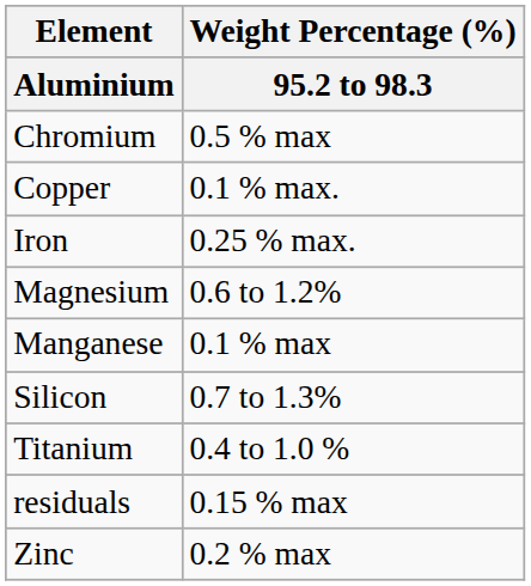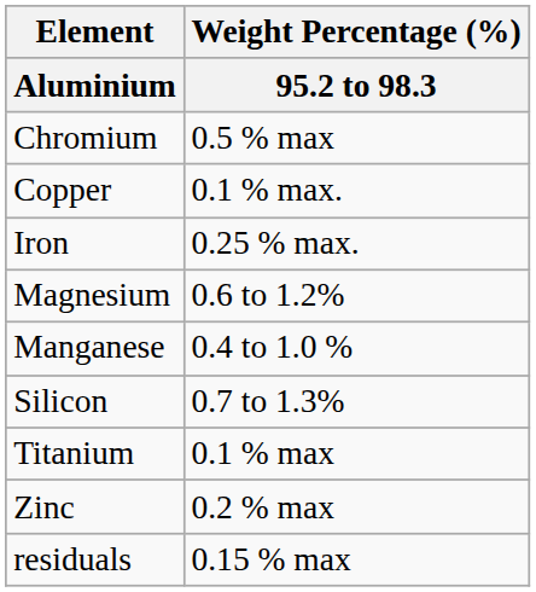Manganese | Weight Percentage (%) / 95.2 to 98.3: 0.1 % max -> 0.4 to 1.0 %
Titanium | Weight Percentage (%) / 95.2 to 98.3: 0.4 to 1.0 % -> 0.1 % max
rows swapped: Zinc <-> residuals
